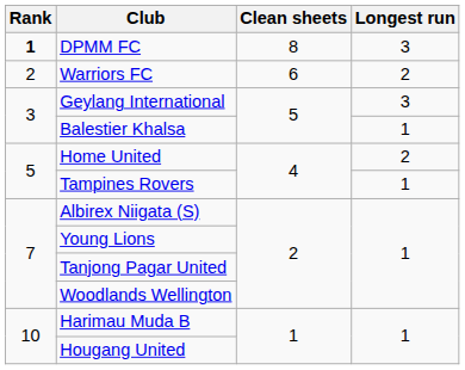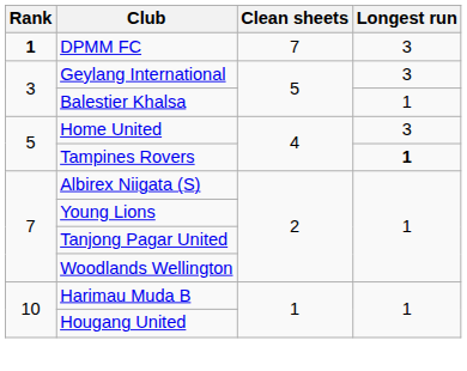DPMM FC | Clean sheets: 8 -> 7
- row: 2 | Warriors FC | 6 | 2
Home United | Longest run: 2 -> 3
Tampines Rovers | Longest run: normal -> bold
